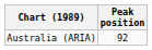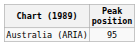Australia (ARIA) | Peak position: 92 -> 95
